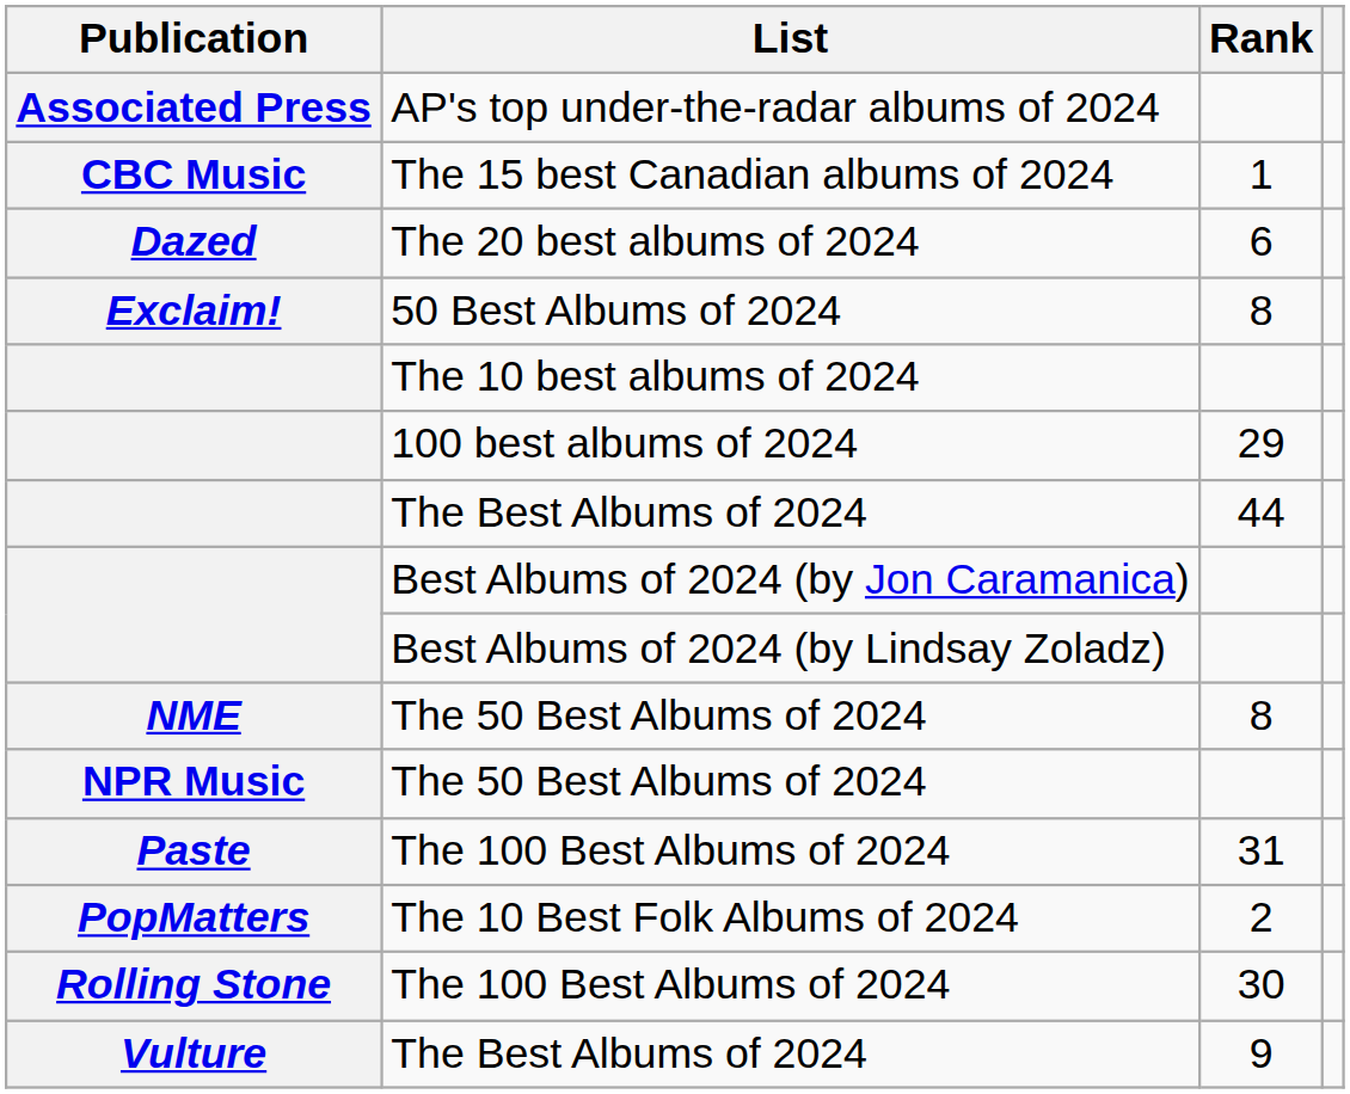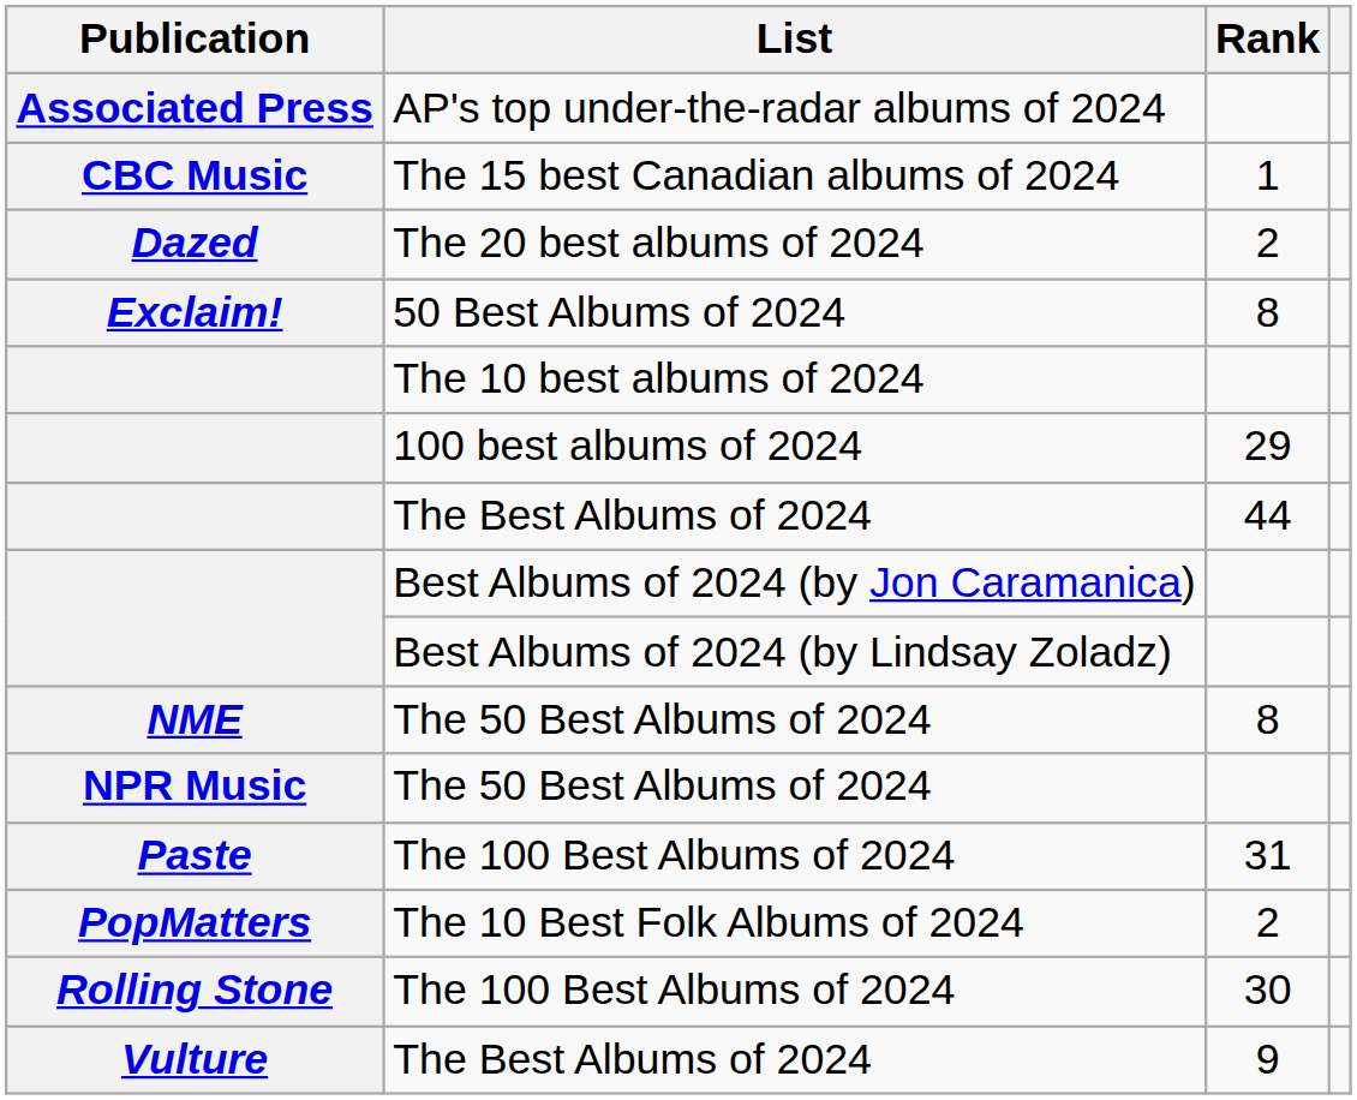The 20 best albums of 2024 | Rank: 6 -> 2
